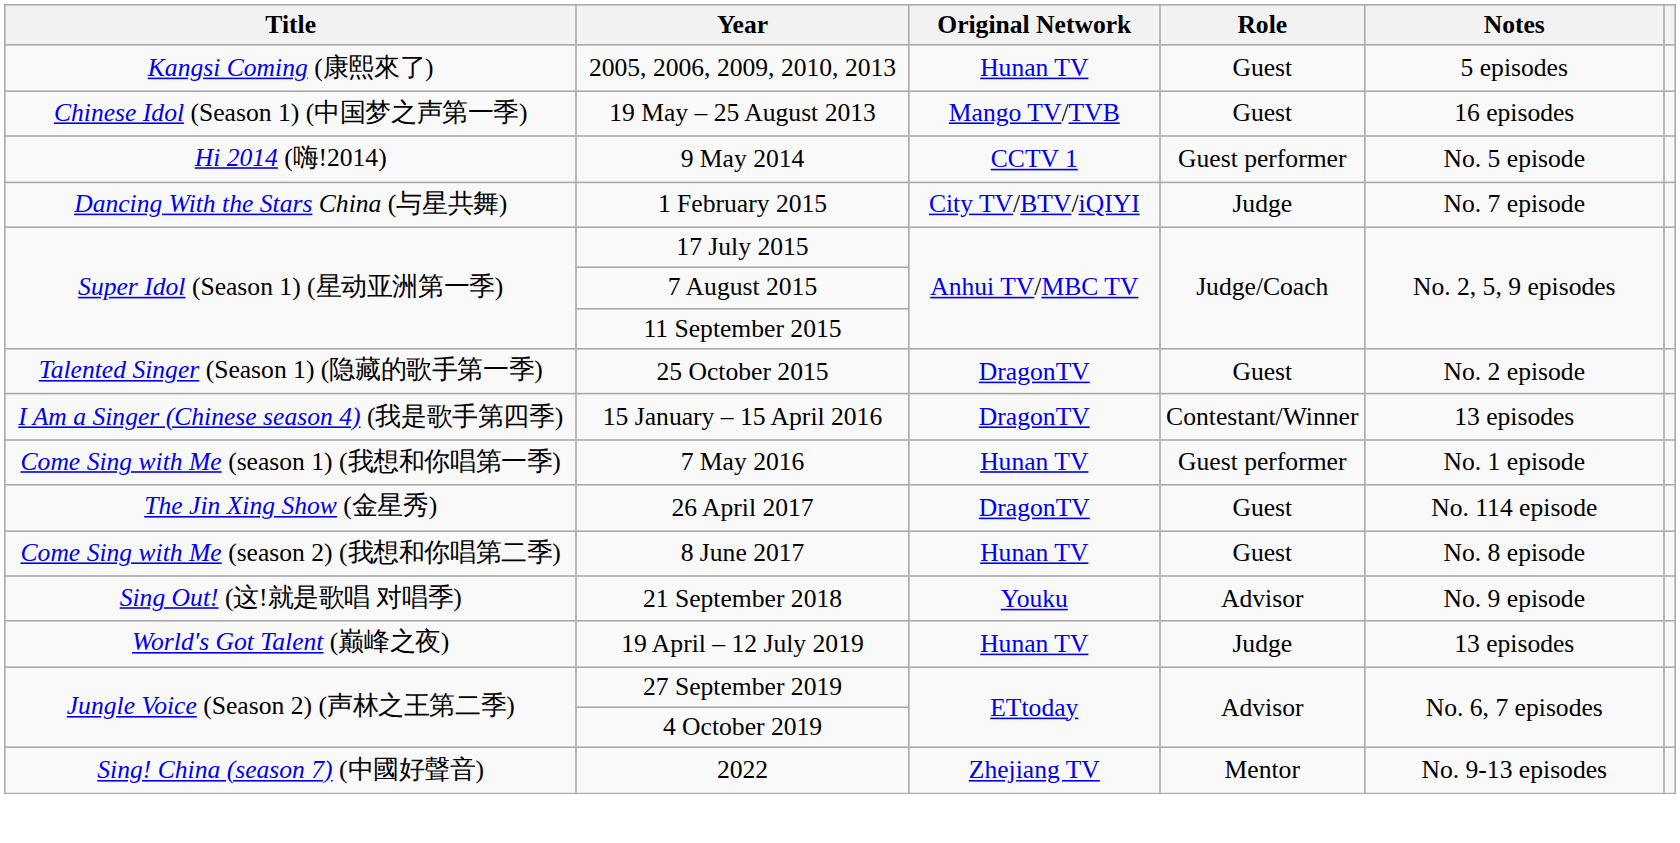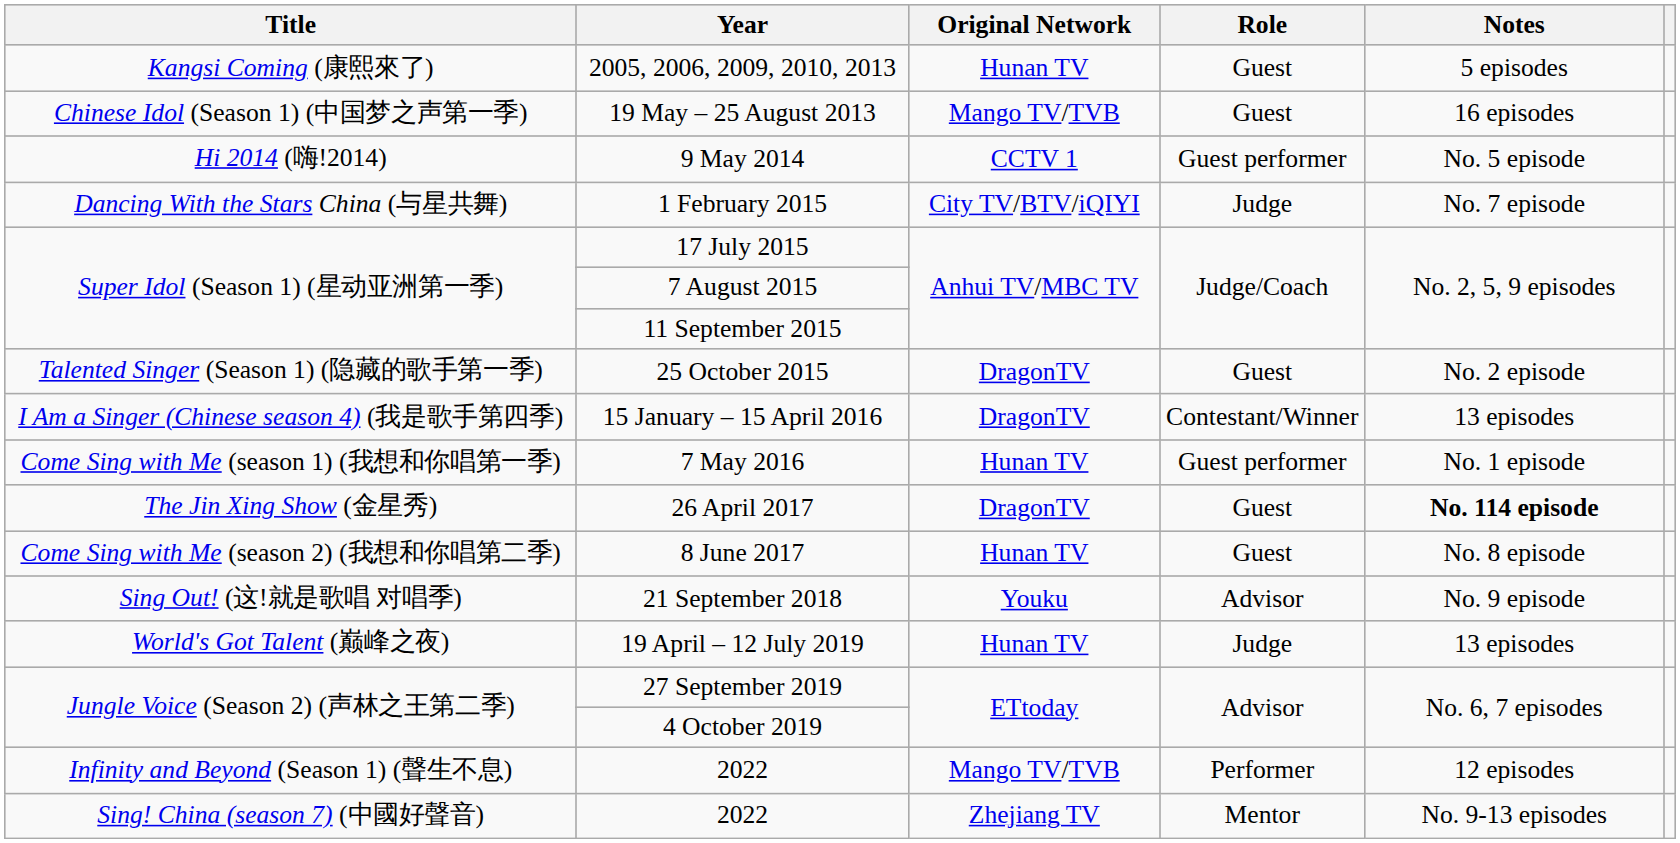26 April 2017 | Notes: normal -> bold
+ row: Infinity and Beyond (Season 1) (聲生不息) | 2022 | Mango TV/TVB | Performer | 12 episodes
